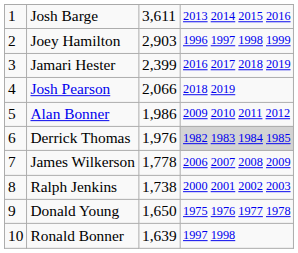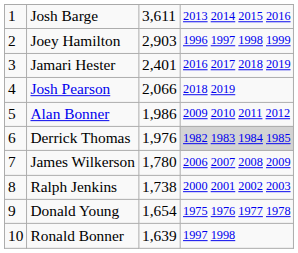Jamari Hester | column 3: 2,399 -> 2,401
James Wilkerson | column 3: 1,778 -> 1,780
Donald Young | column 3: 1,650 -> 1,654
